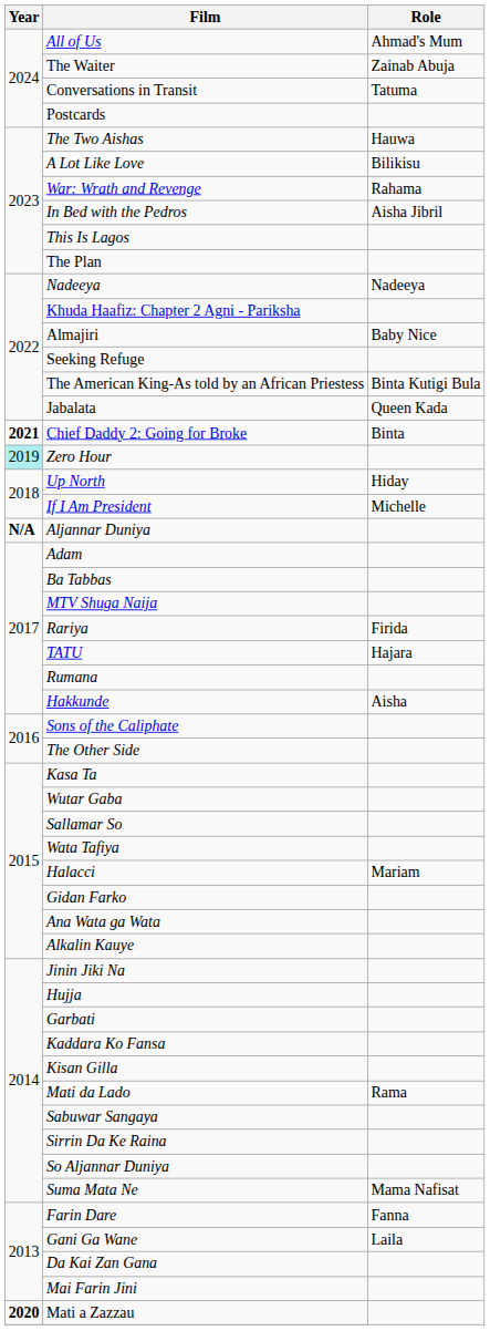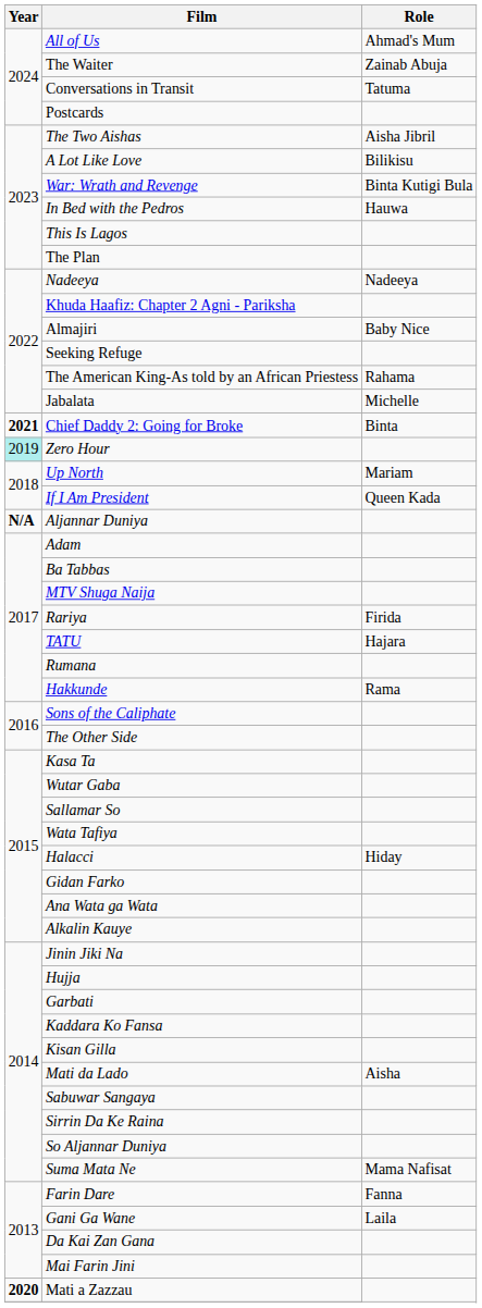The Two Aishas | Role: Hauwa -> Aisha Jibril
War: Wrath and Revenge | Role: Rahama -> Binta Kutigi Bula
In Bed with the Pedros | Role: Aisha Jibril -> Hauwa
The American King-As told by an African Priestess | Role: Binta Kutigi Bula -> Rahama
Jabalata | Role: Queen Kada -> Michelle
Up North | Role: Hiday -> Mariam
If I Am President | Role: Michelle -> Queen Kada
Hakkunde | Role: Aisha -> Rama
Halacci | Role: Mariam -> Hiday
Mati da Lado | Role: Rama -> Aisha
